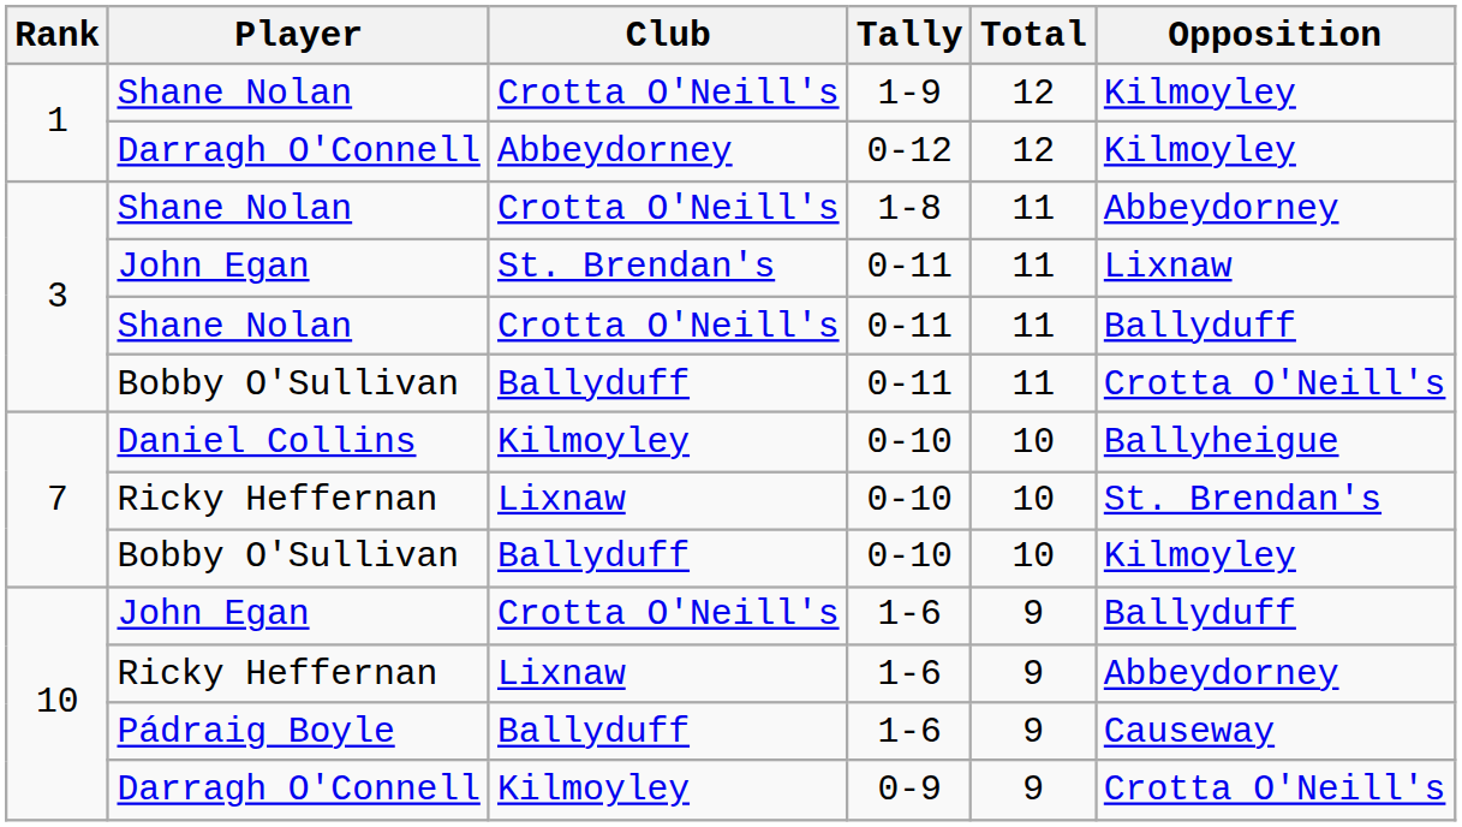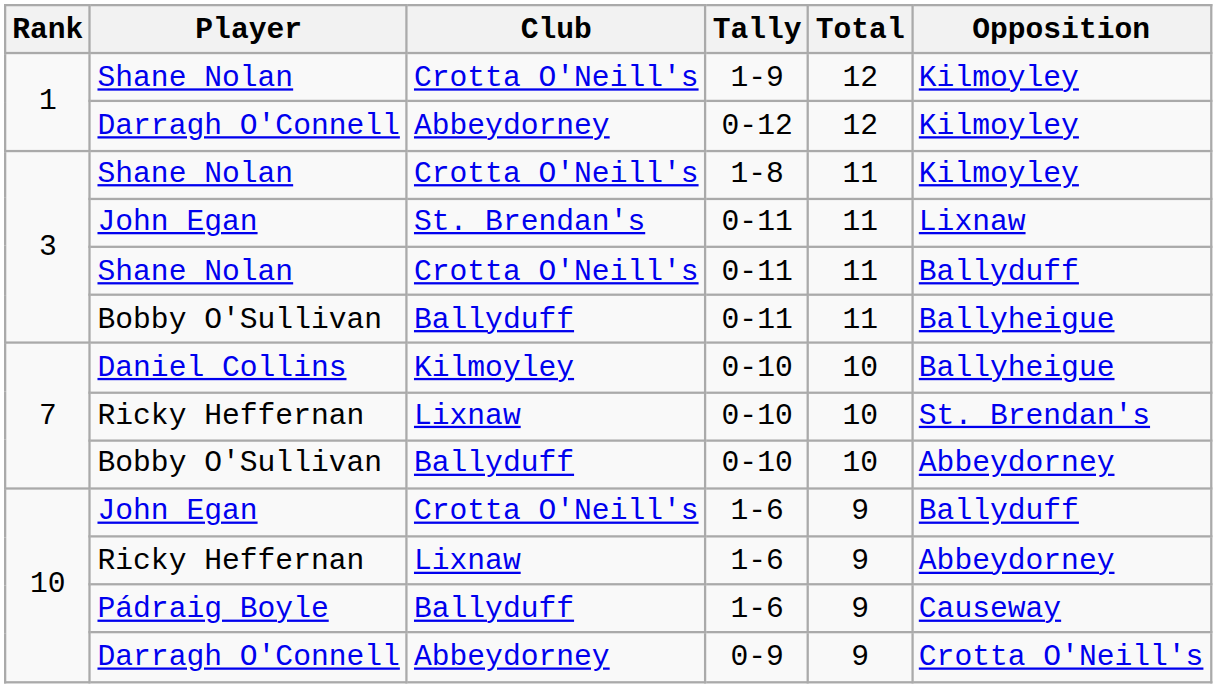Shane Nolan / 1-8 | Opposition: Abbeydorney -> Kilmoyley
Bobby O'Sullivan / 0-11 | Opposition: Crotta O'Neill's -> Ballyheigue
Bobby O'Sullivan / 0-10 | Opposition: Kilmoyley -> Abbeydorney
Darragh O'Connell / 0-9 | Club: Kilmoyley -> Abbeydorney
